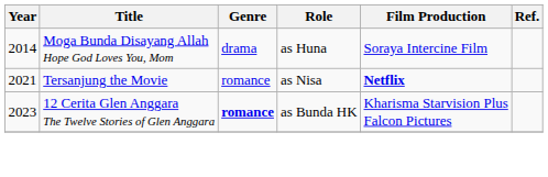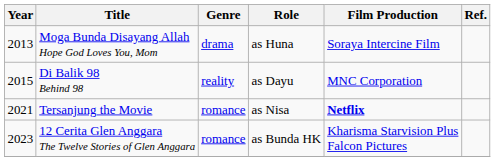Moga Bunda Disayang Allah Hope God Loves You, Mom | Year: 2014 -> 2013
+ row: 2015 | Di Balik 98 Behind 98 | reality | as Dayu | MNC Corporation
12 Cerita Glen Anggara The Twelve Stories of Glen Anggara | Genre: bold -> normal
